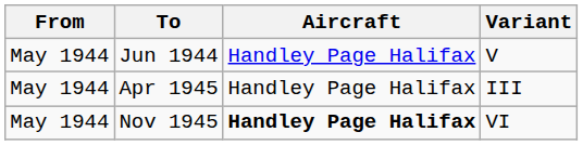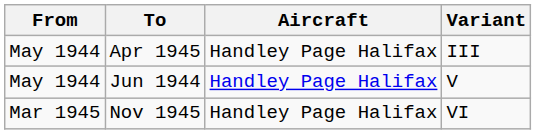rows swapped: Jun 1944 <-> Apr 1945
Nov 1945 | From: May 1944 -> Mar 1945
Nov 1945 | Aircraft: bold -> normal
